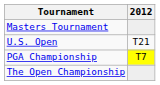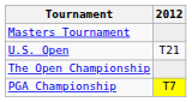rows swapped: The Open Championship <-> PGA Championship
